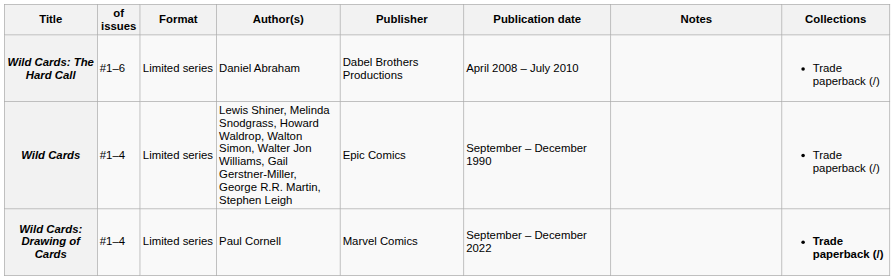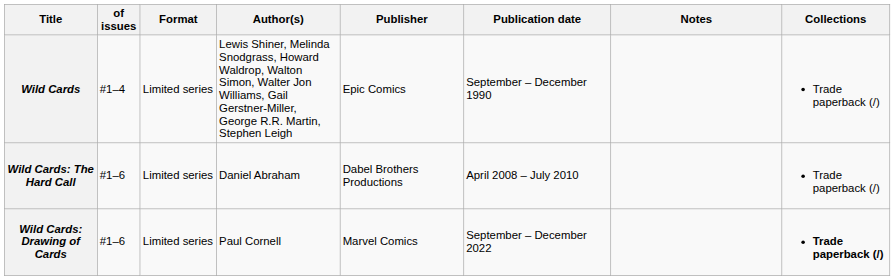rows swapped: Wild Cards <-> Wild Cards: The Hard Call
Wild Cards: Drawing of Cards | of issues: #1–4 -> #1–6
